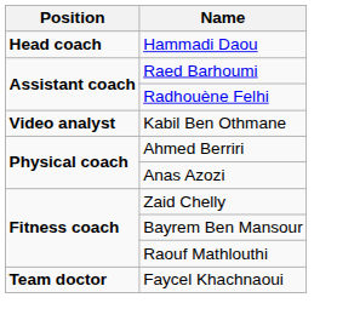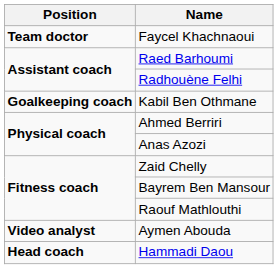rows swapped: Hammadi Daou <-> Faycel Khachnaoui
Kabil Ben Othmane | Position: Video analyst -> Goalkeeping coach
+ row: Video analyst | Aymen Abouda
